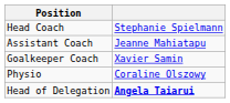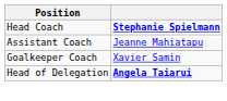Head Coach | column 2: normal -> bold
- row: Physio | Coraline Olszowy
